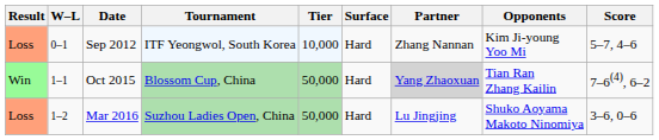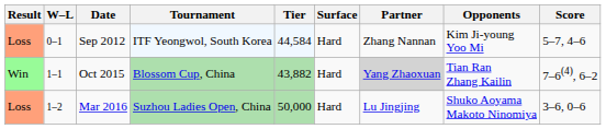Sep 2012 | Tier: 10,000 -> 44,584
Oct 2015 | Tier: 50,000 -> 43,882
